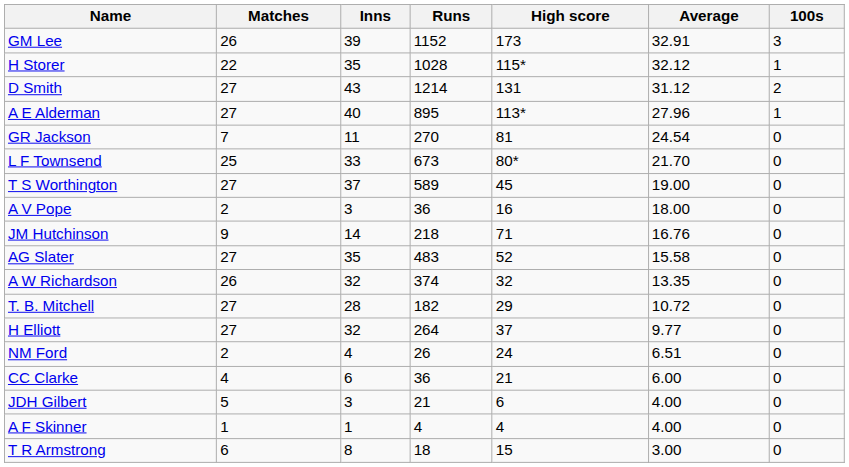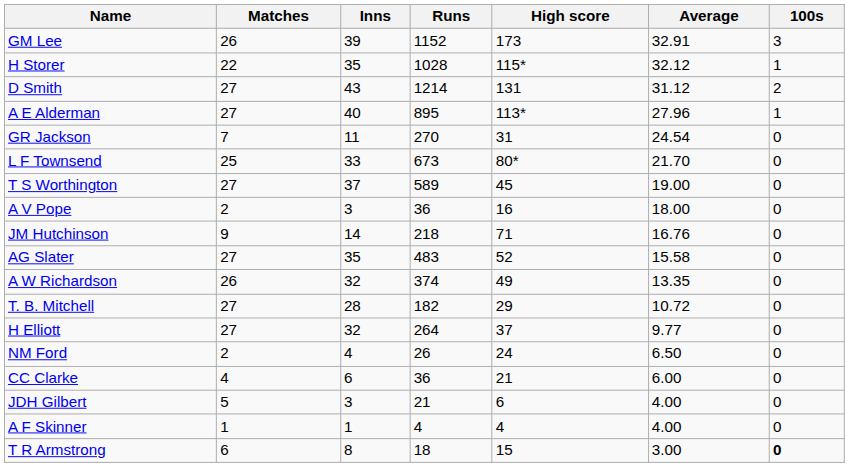GR Jackson | High score: 81 -> 31
A W Richardson | High score: 32 -> 49
NM Ford | Average: 6.51 -> 6.50
T R Armstrong | 100s: normal -> bold
